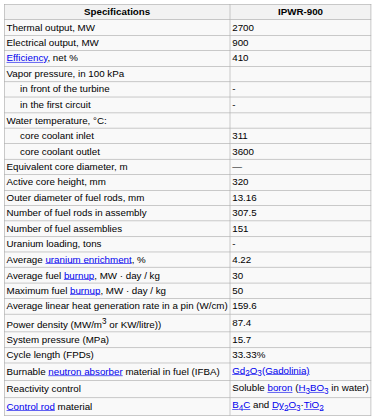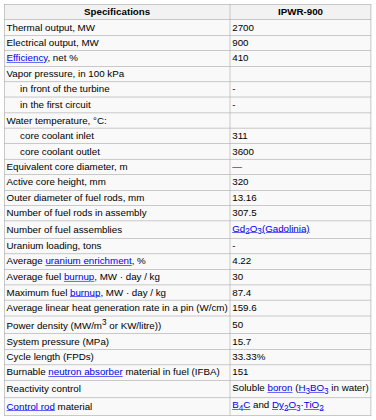Number of fuel assemblies | IPWR-900: 151 -> Gd2O3(Gadolinia)
Maximum fuel burnup, MW · day / kg | IPWR-900: 50 -> 87.4
Power density (MW/m3 or KW/litre)) | IPWR-900: 87.4 -> 50
Burnable neutron absorber material in fuel (IFBA) | IPWR-900: Gd2O3(Gadolinia) -> 151
